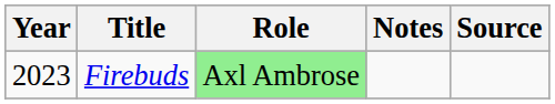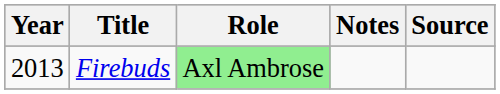Firebuds | Year: 2023 -> 2013
